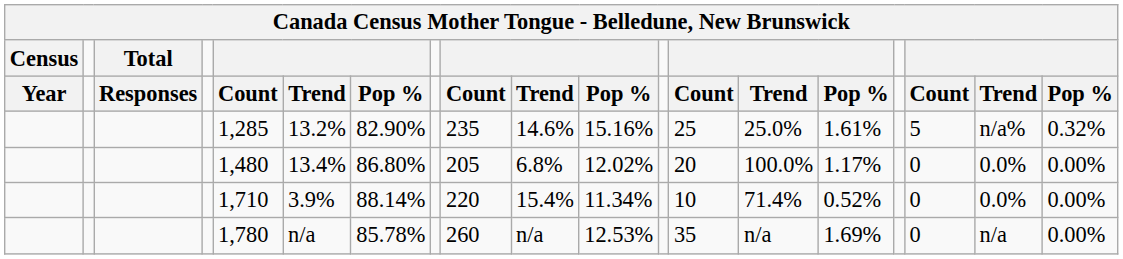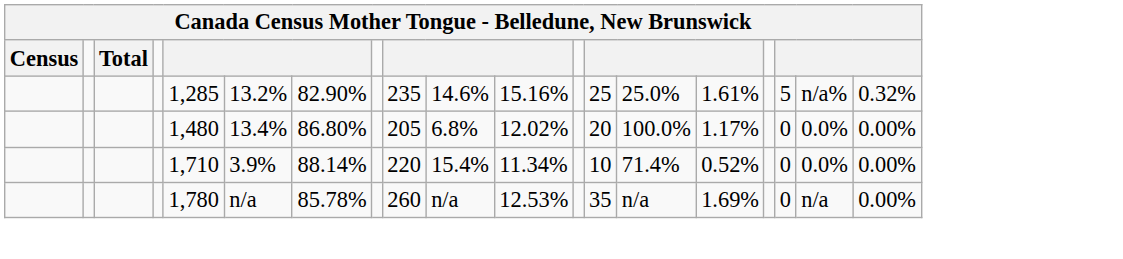- row: Year | Responses | Count | Trend | Pop % | Count | Trend | Pop % | Count | Trend | Pop % | Count | Trend | Pop %
